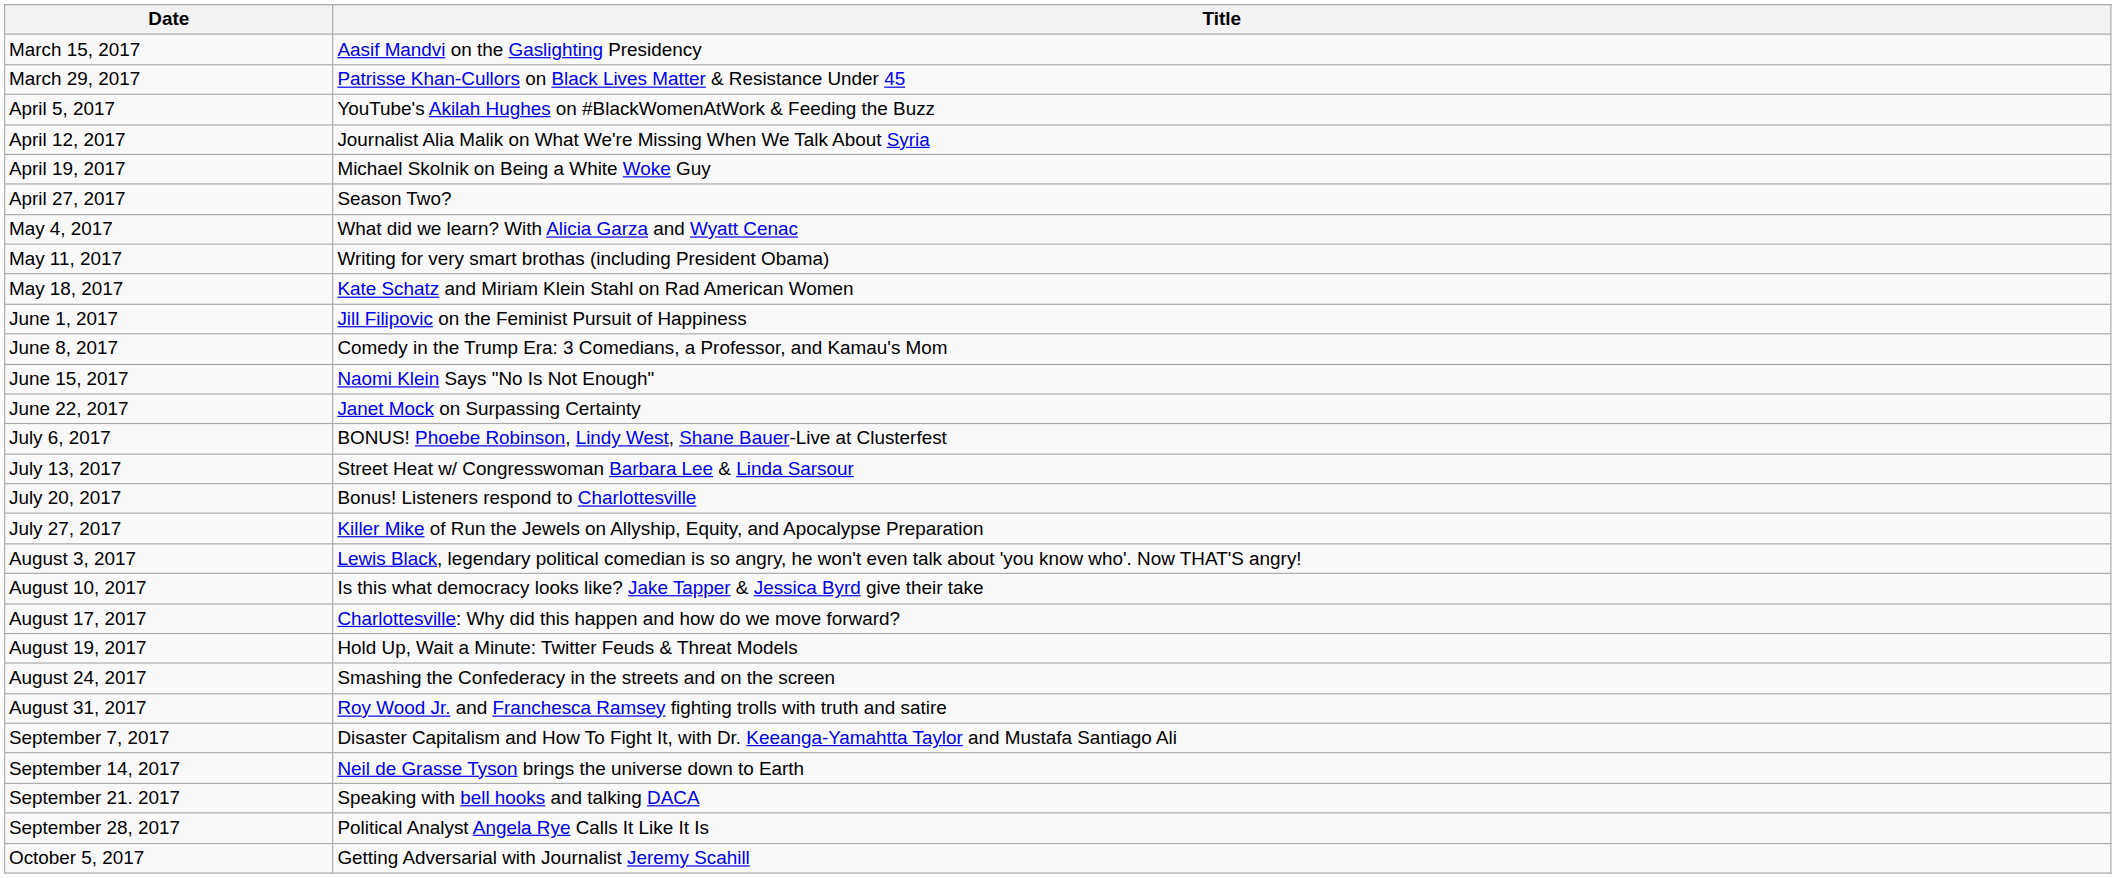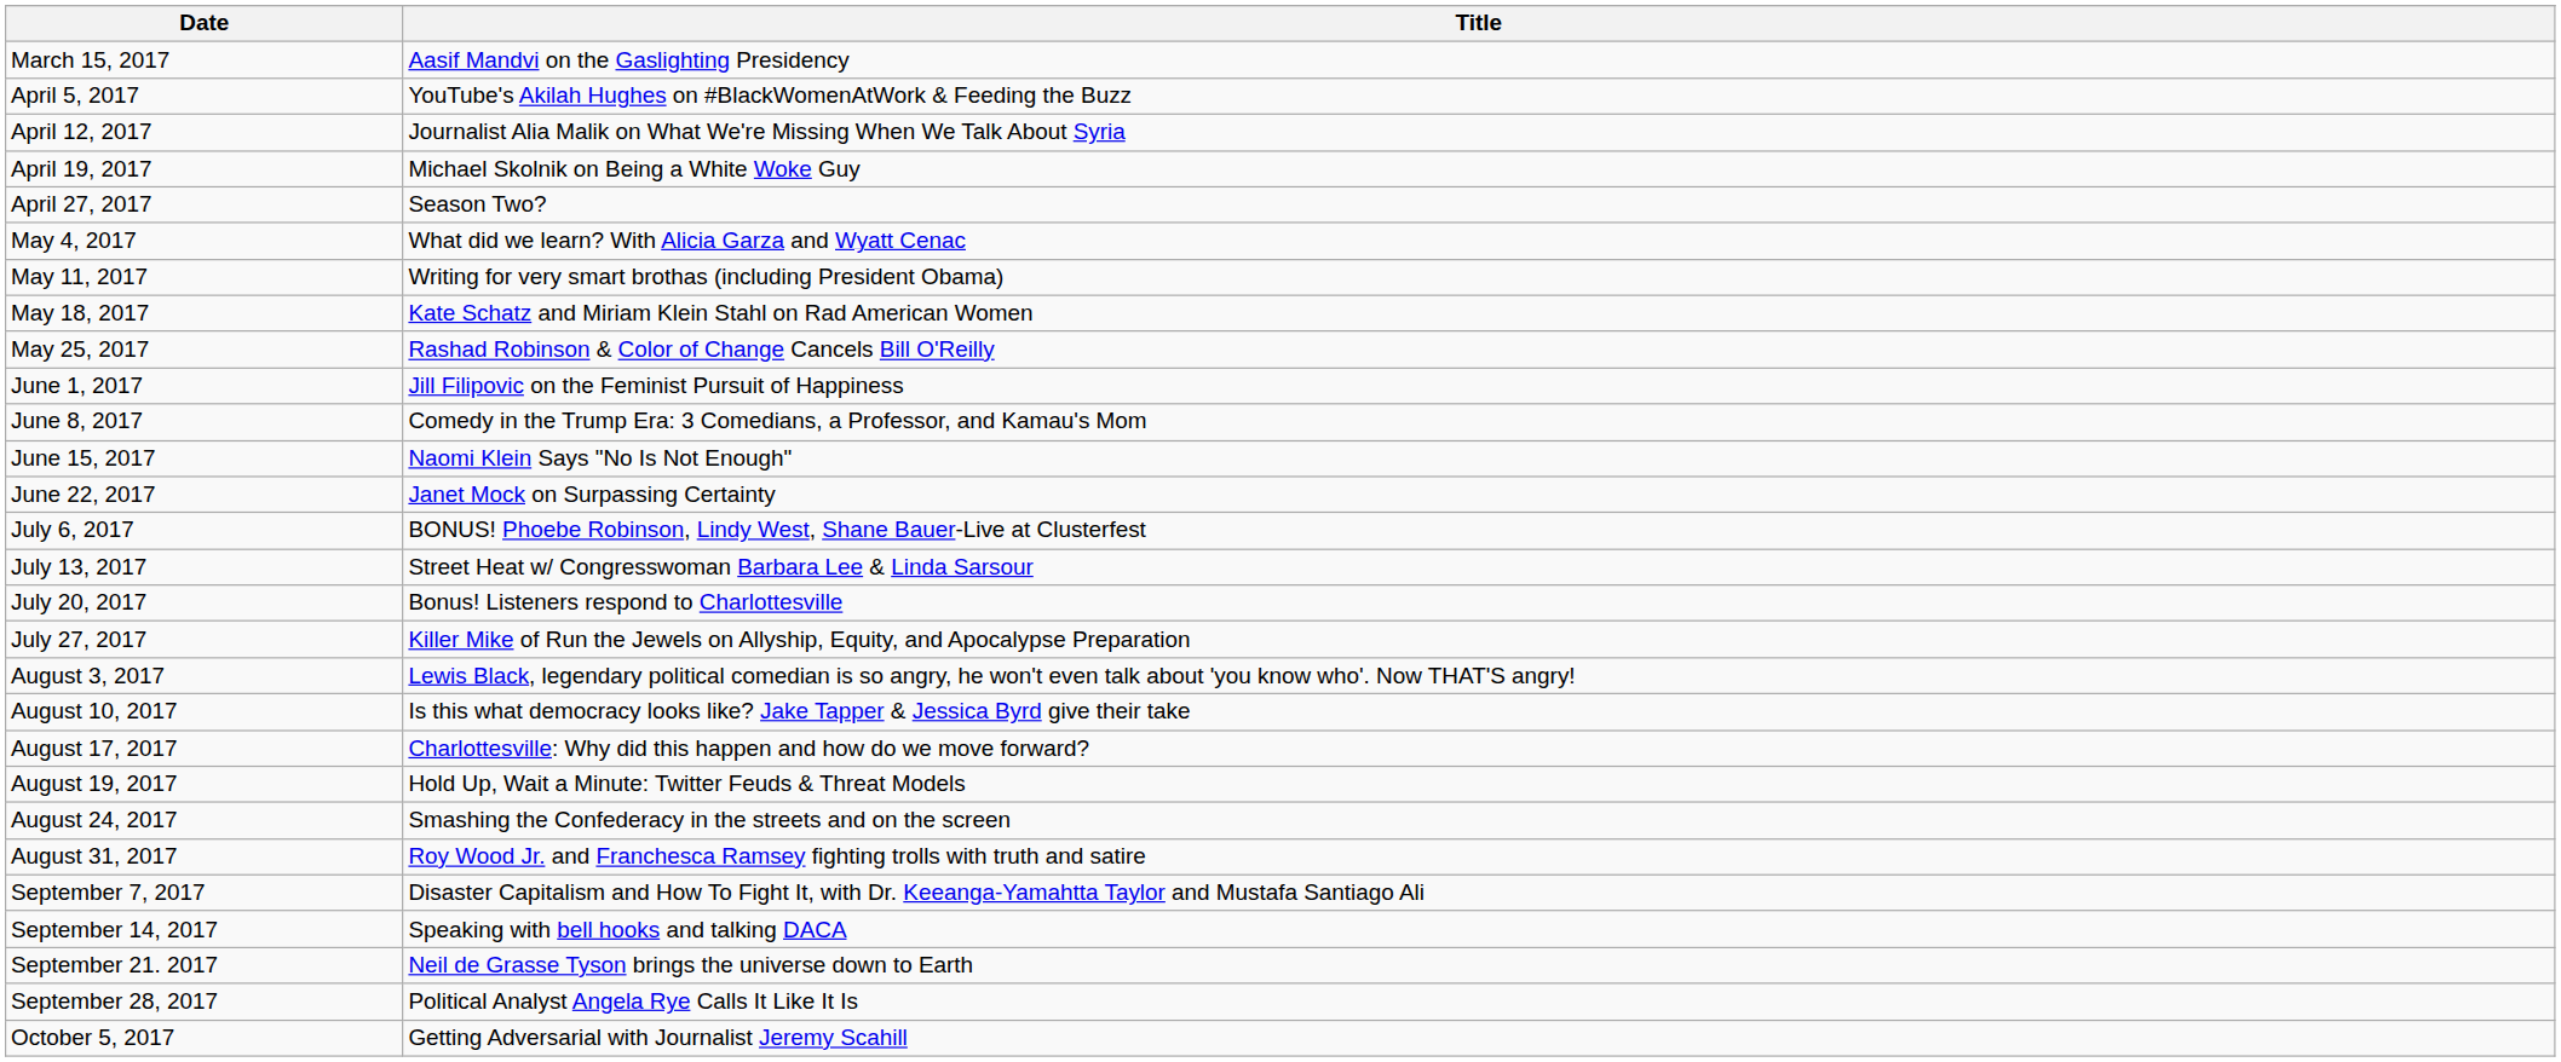- row: March 29, 2017 | Patrisse Khan-Cullors on Black Lives Matter & Resistance Under 45
+ row: May 25, 2017 | Rashad Robinson & Color of Change Cancels Bill O'Reilly
September 14, 2017 | Title: Neil de Grasse Tyson brings the universe down to Earth -> Speaking with bell hooks and talking DACA
September 21. 2017 | Title: Speaking with bell hooks and talking DACA -> Neil de Grasse Tyson brings the universe down to Earth
